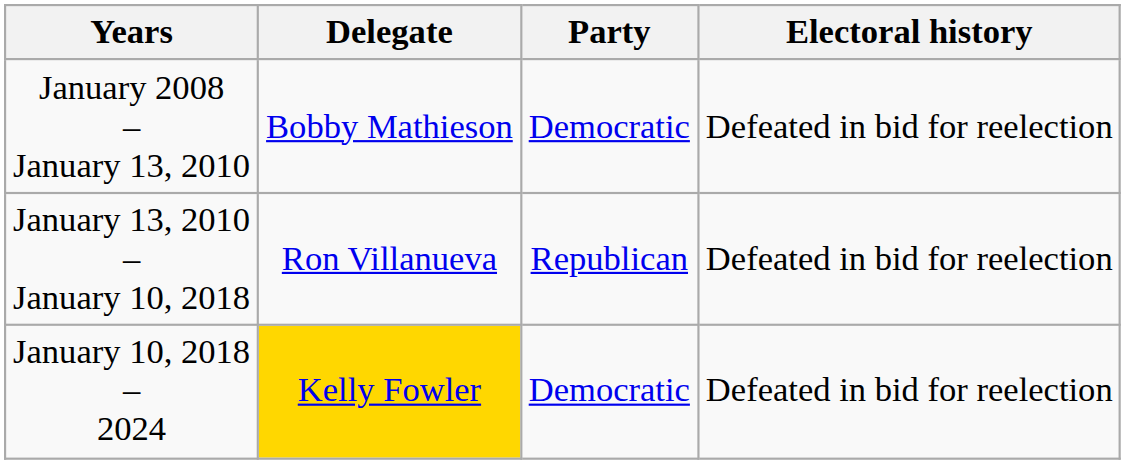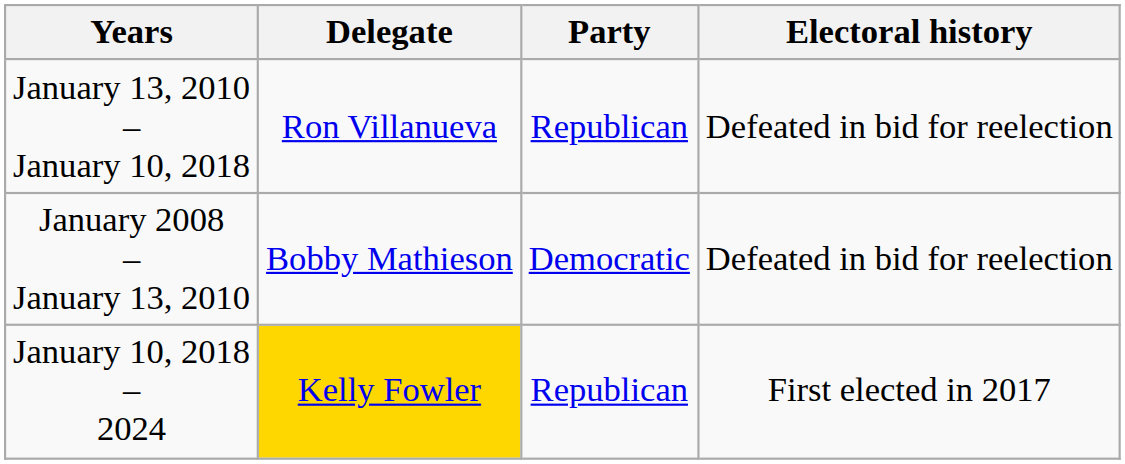rows swapped: January 2008 – January 13, 2010 <-> January 13, 2010 – January 10, 2018
January 10, 2018 – 2024 | Party: Democratic -> Republican
January 10, 2018 – 2024 | Electoral history: Defeated in bid for reelection -> First elected in 2017
